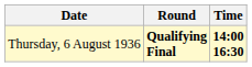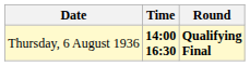columns swapped: Time <-> Round
